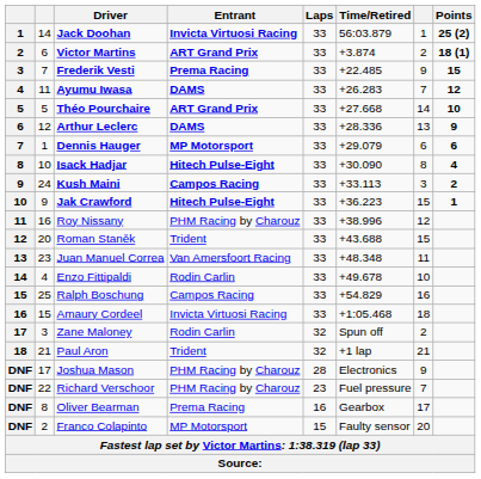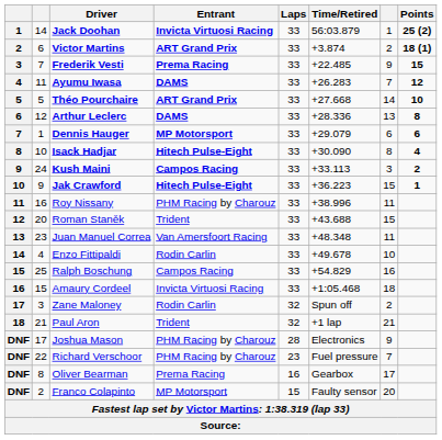Arthur Leclerc | Points: 9 -> 8
Roy Nissany | column 7: 12 -> 11
